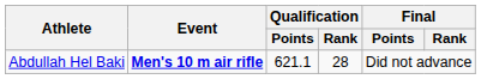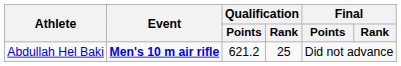Abdullah Hel Baki | Qualification / Points: 621.1 -> 621.2
Abdullah Hel Baki | Qualification / Rank: 28 -> 25
